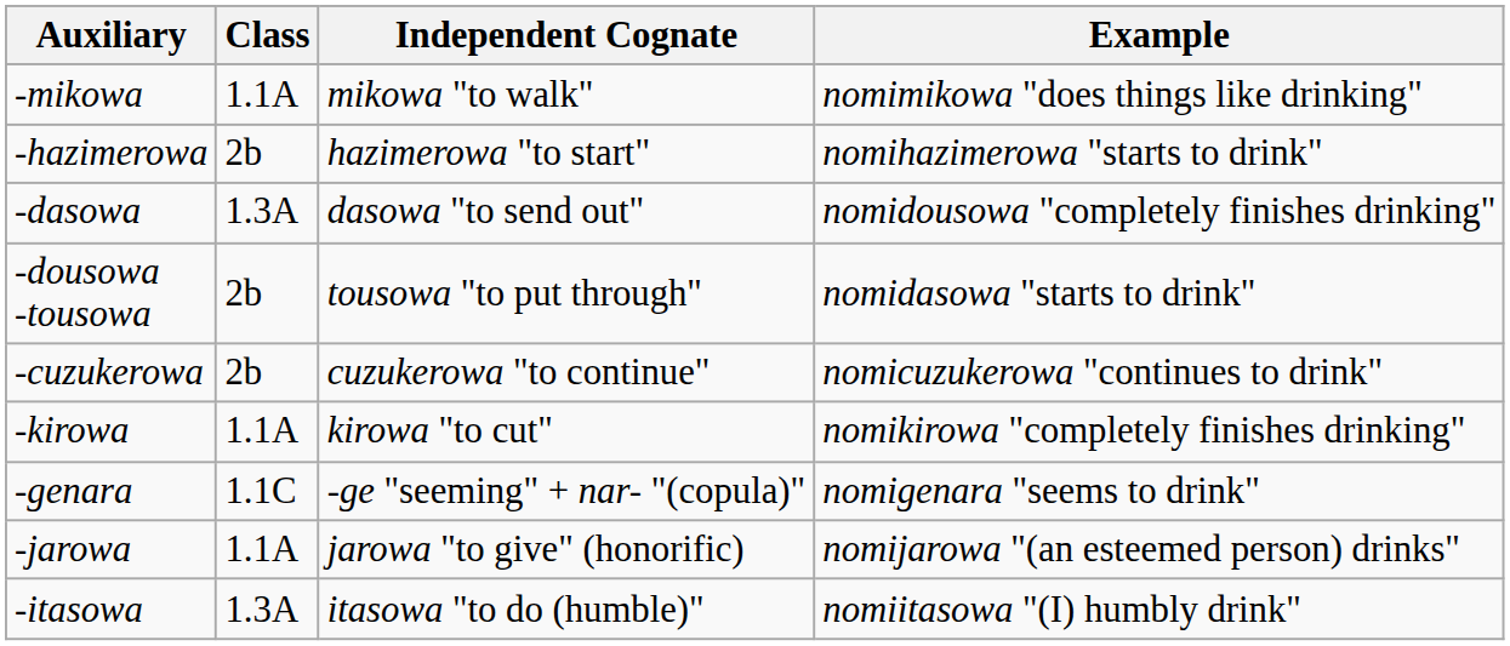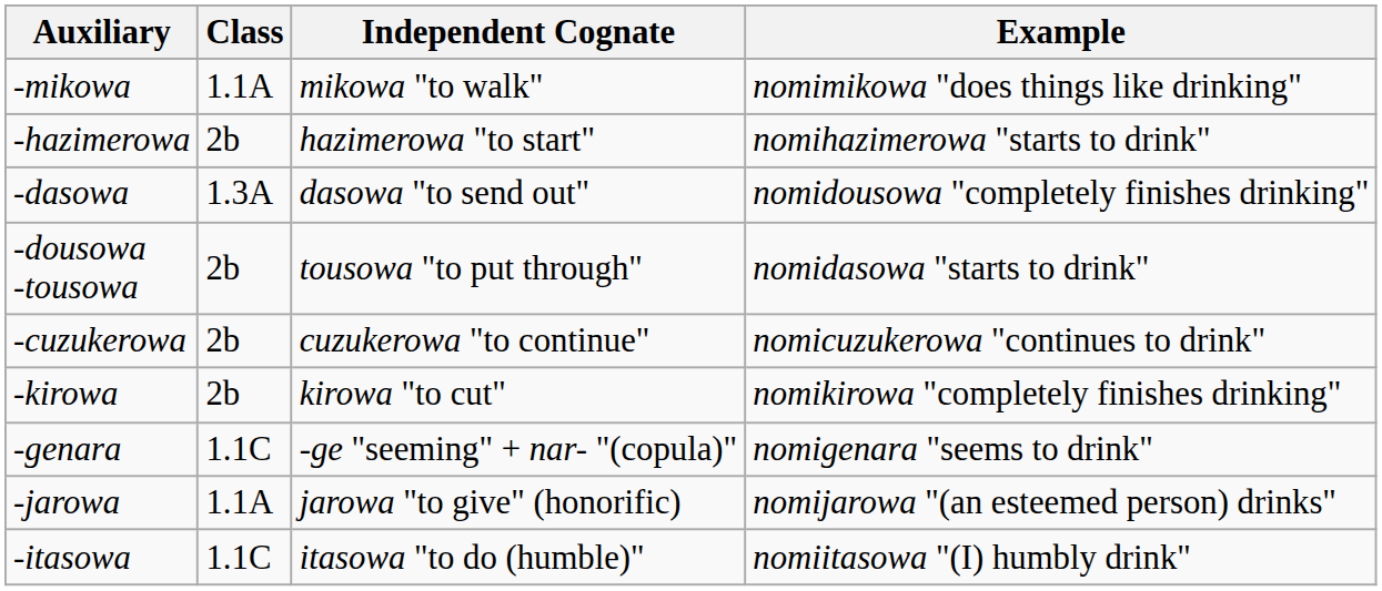-kirowa | Class: 1.1A -> 2b
-itasowa | Class: 1.3A -> 1.1C
